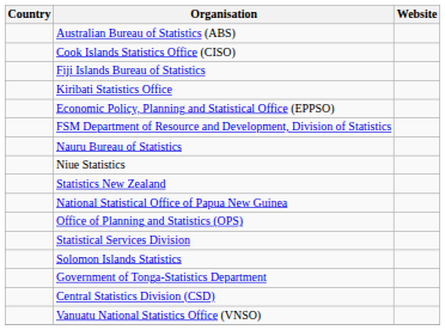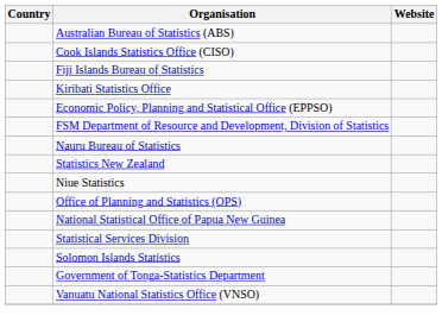rows swapped: Statistics New Zealand <-> Niue Statistics
rows swapped: Office of Planning and Statistics (OPS) <-> National Statistical Office of Papua New Guinea
- row: Central Statistics Division (CSD)
